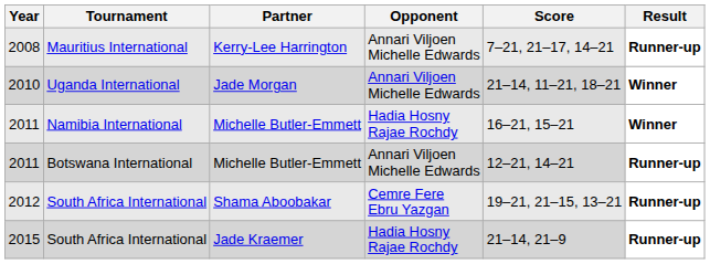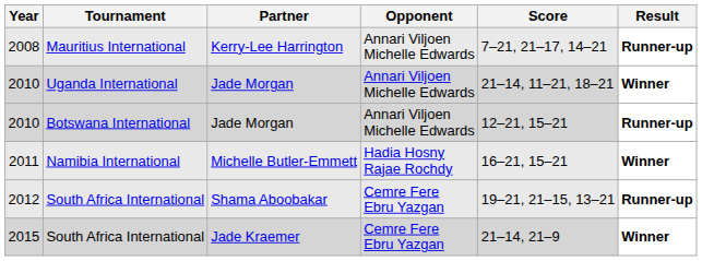+ row: 2010 | Botswana International | Jade Morgan | Annari Viljoen Michelle Edwards | 12–21, 15–21 | Runner-up
- row: 2011 | Botswana International | Michelle Butler-Emmett | Annari Viljoen Michelle Edwards | 12–21, 14–21 | Runner-up
2015 | Opponent: Hadia Hosny Rajae Rochdy -> Cemre Fere Ebru Yazgan
2015 | Result: Runner-up -> Winner
